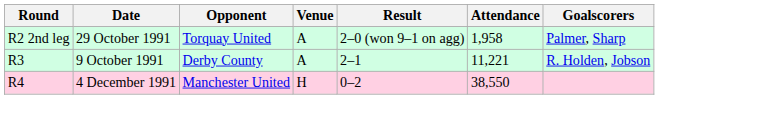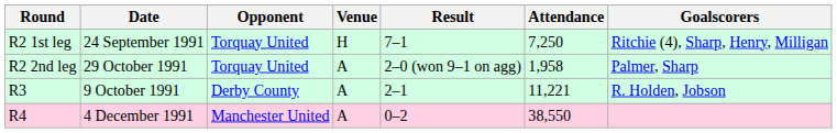+ row: R2 1st leg | 24 September 1991 | Torquay United | H | 7–1 | 7,250 | Ritchie (4), Sharp, Henry, Milligan
R4 | Venue: H -> A
